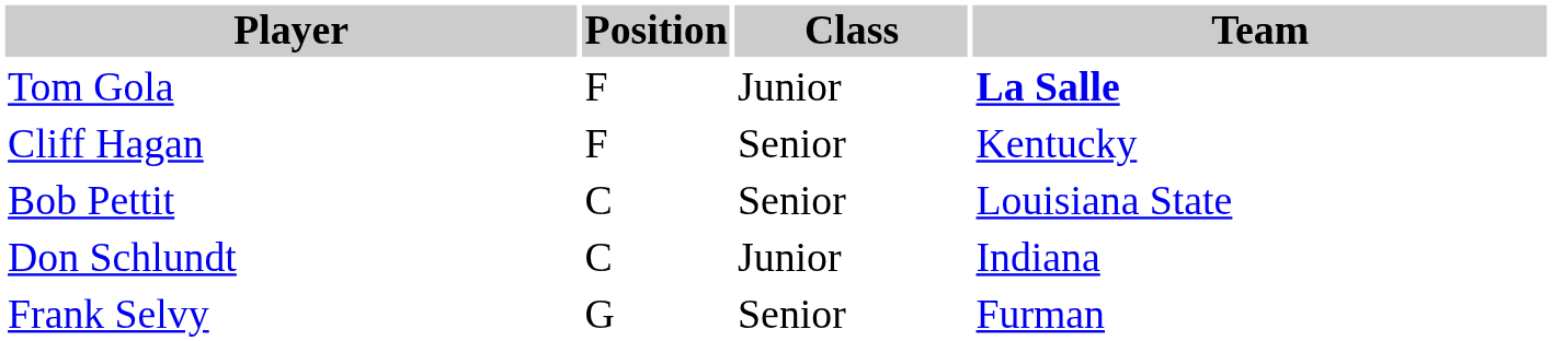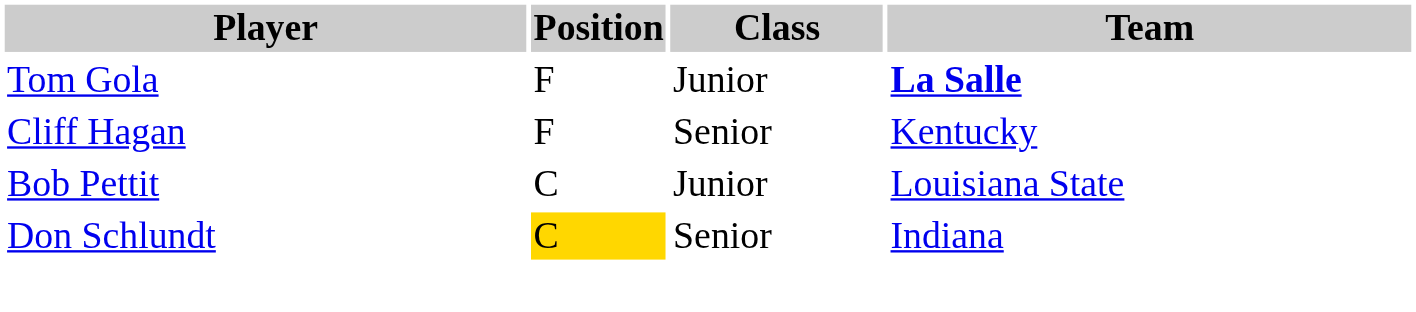Bob Pettit | Class: Senior -> Junior
Don Schlundt | Position: no background -> gold background
Don Schlundt | Class: Junior -> Senior
- row: Frank Selvy | G | Senior | Furman
